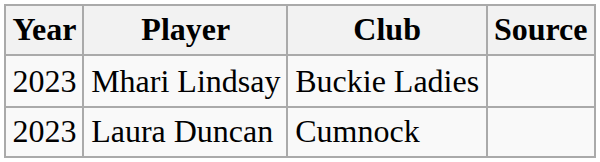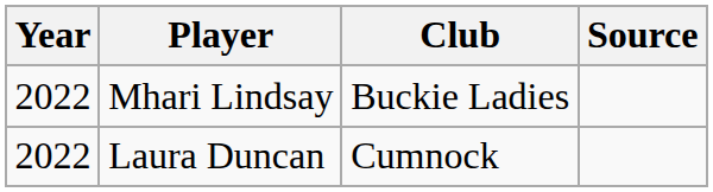Mhari Lindsay | Year: 2023 -> 2022
Laura Duncan | Year: 2023 -> 2022
